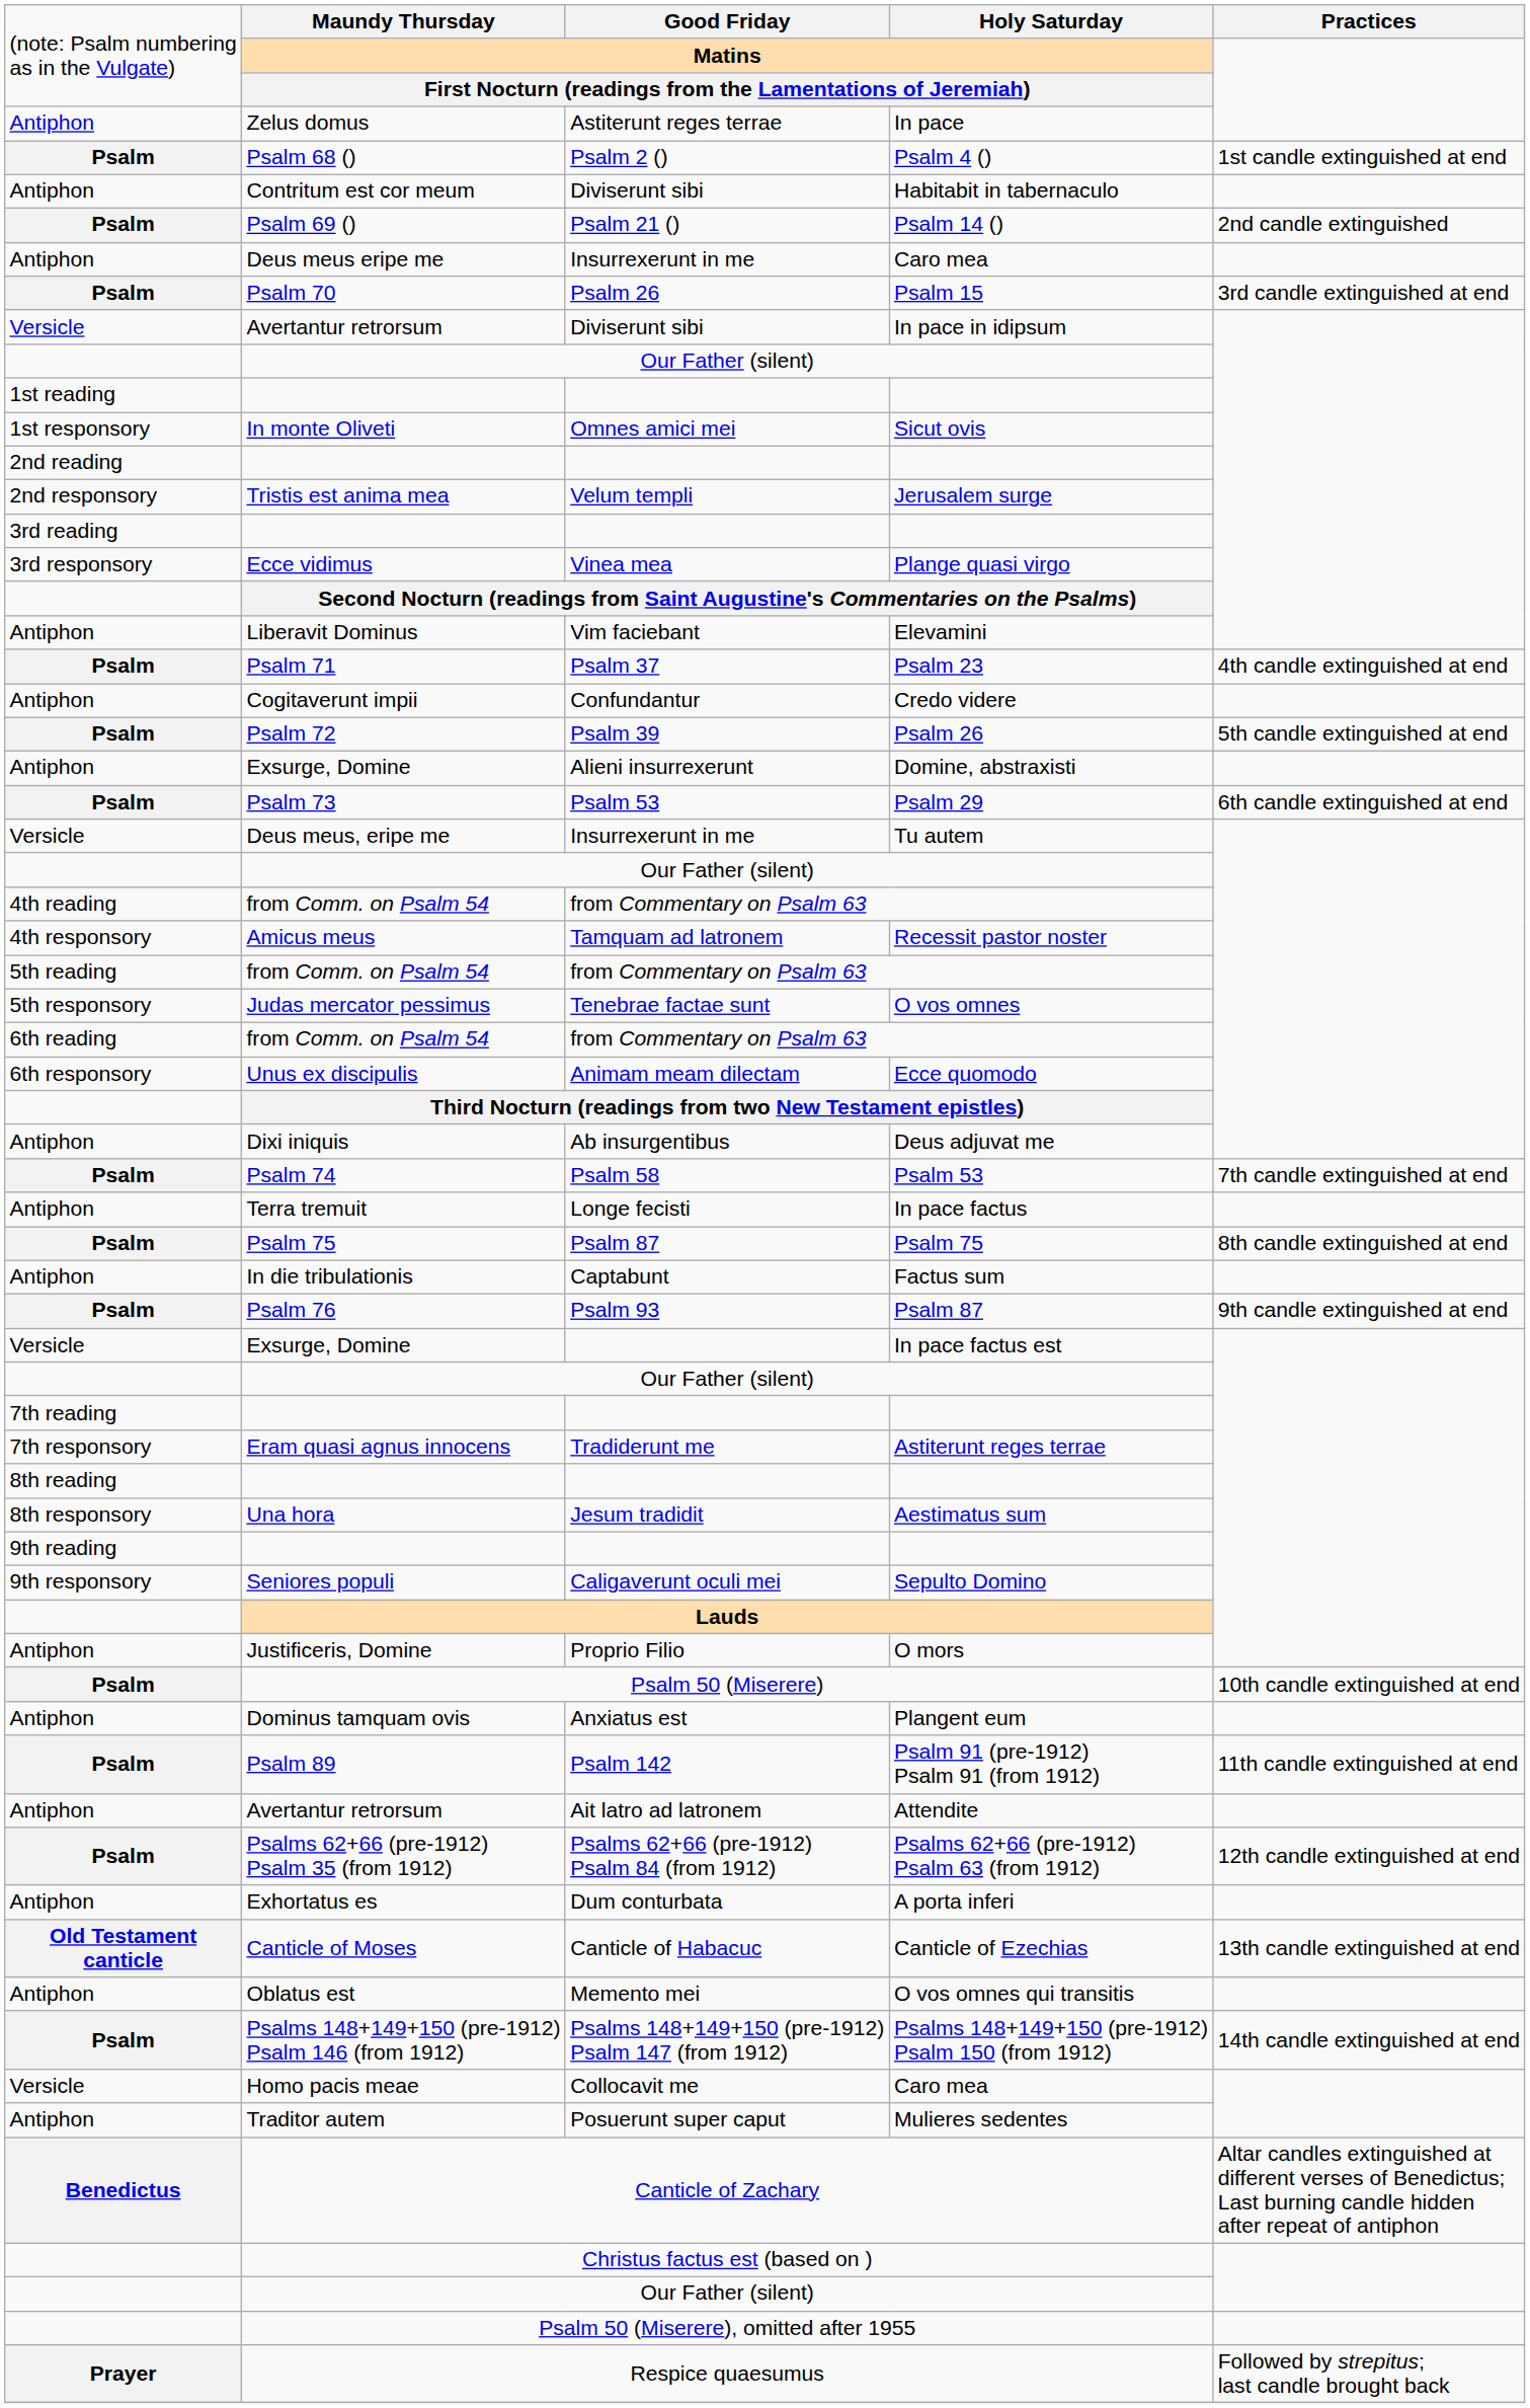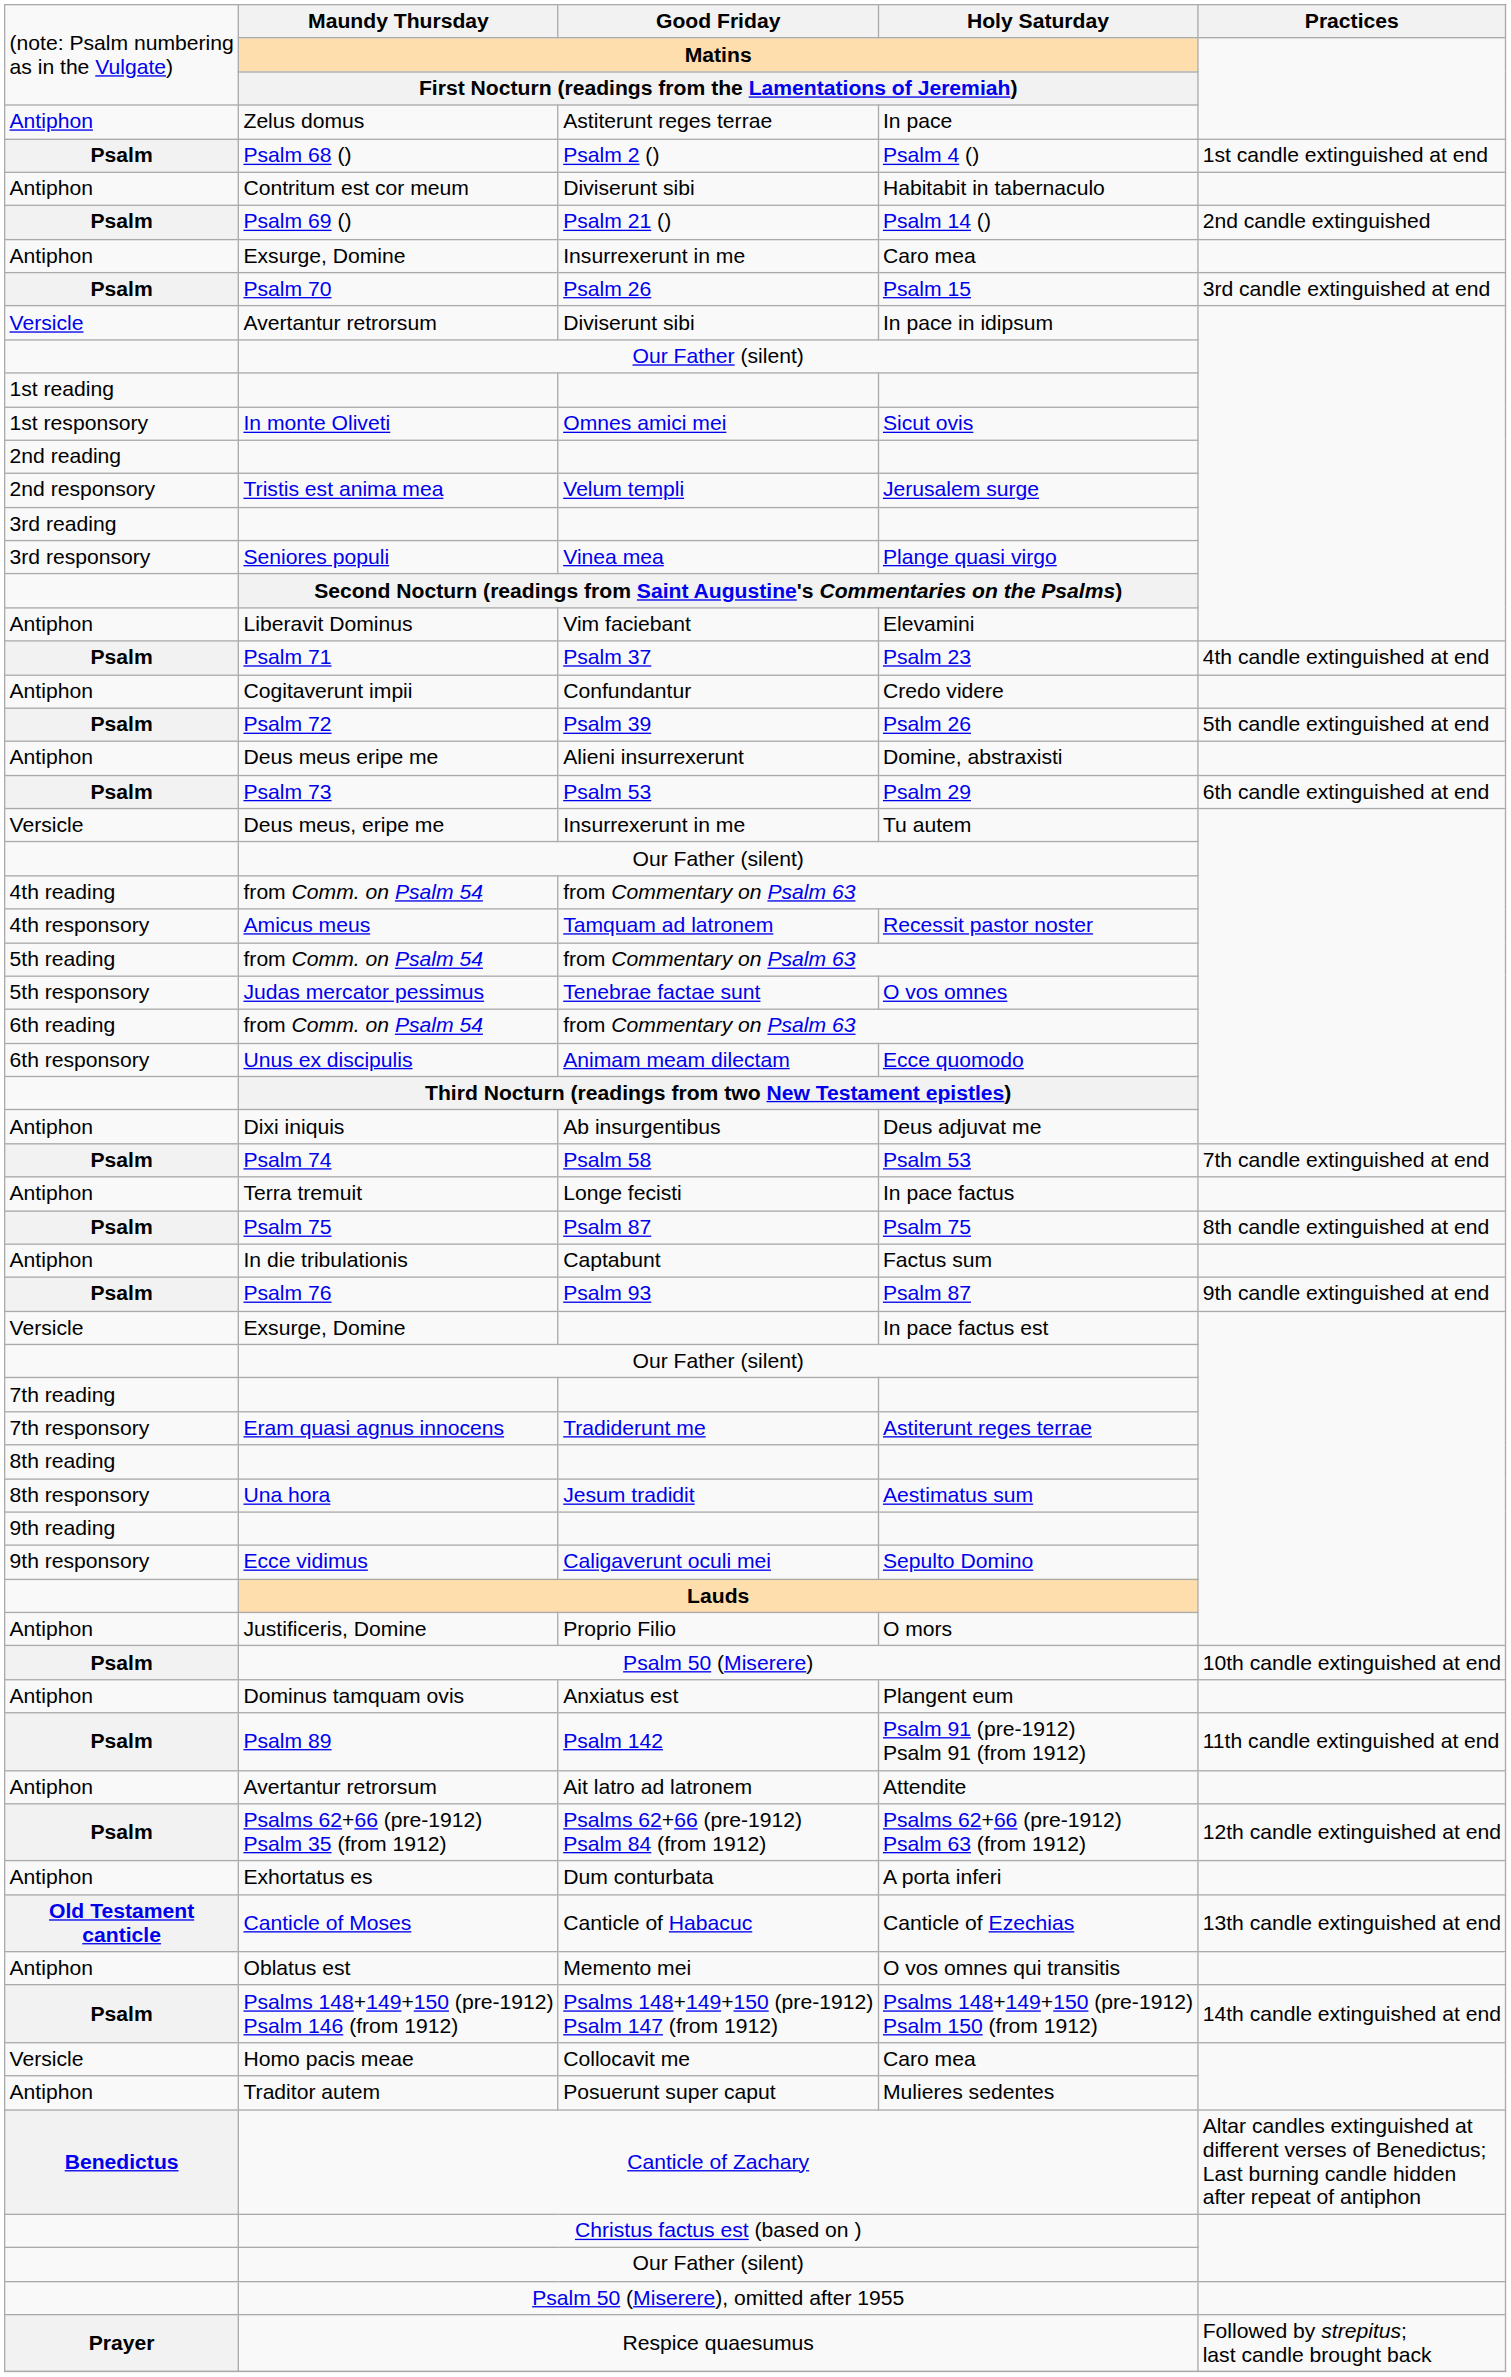Antiphon / Caro mea | column 2: Deus meus eripe me -> Exsurge, Domine
Plange quasi virgo | column 2: Ecce vidimus -> Seniores populi
Domine, abstraxisti | column 2: Exsurge, Domine -> Deus meus eripe me
Sepulto Domino | column 2: Seniores populi -> Ecce vidimus
